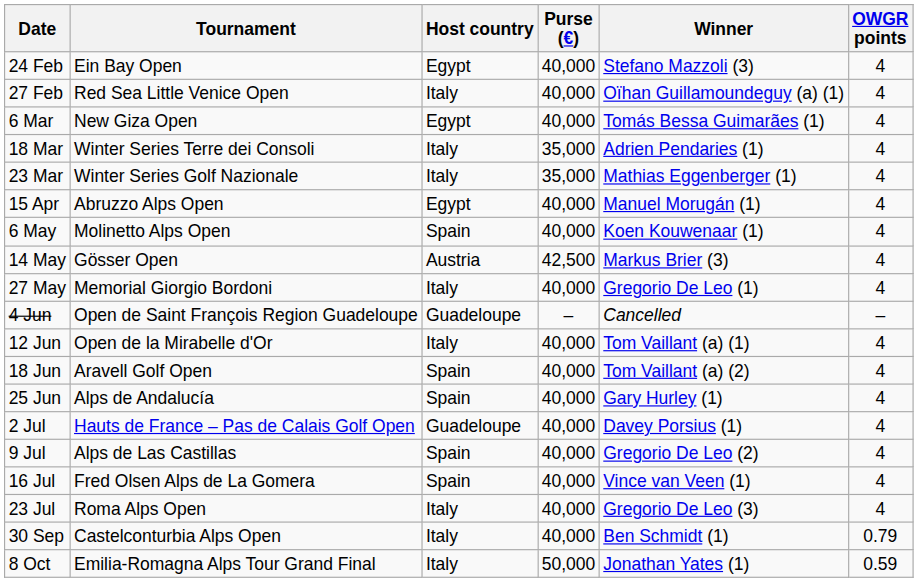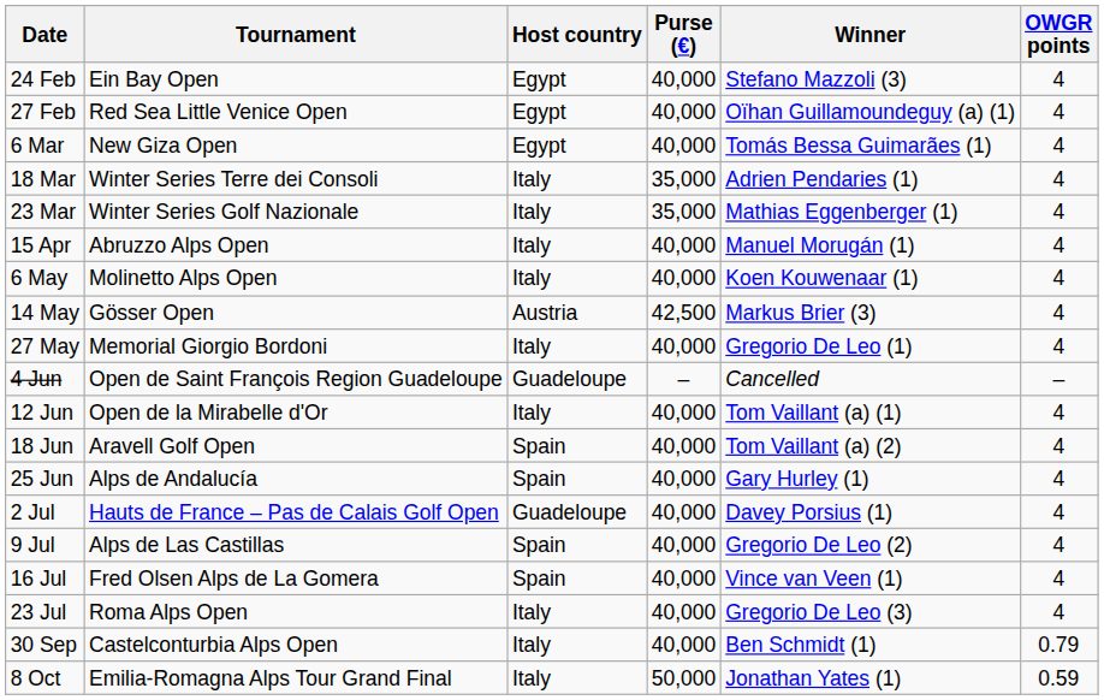27 Feb | Host country: Italy -> Egypt
15 Apr | Host country: Egypt -> Italy
6 May | Host country: Spain -> Italy
